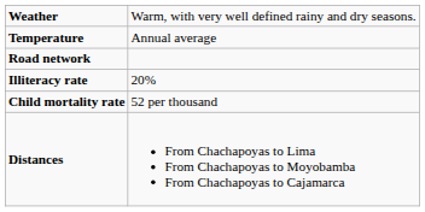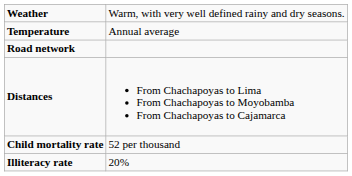rows swapped: Illiteracy rate <-> Distances
